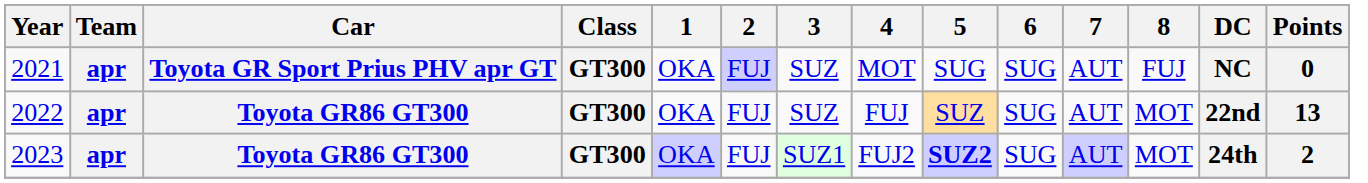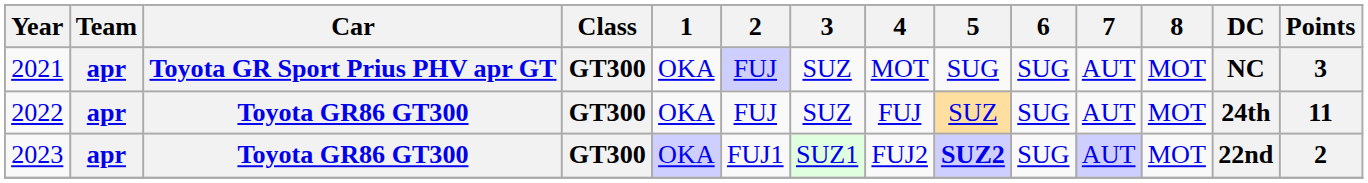2021 | 8: FUJ -> MOT
2021 | Points: 0 -> 3
2022 | DC: 22nd -> 24th
2022 | Points: 13 -> 11
2023 | 2: FUJ -> FUJ1
2023 | DC: 24th -> 22nd
